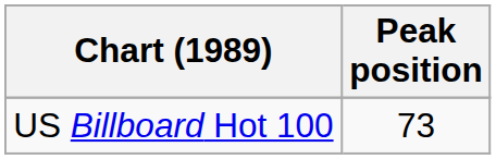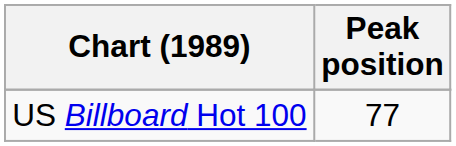US Billboard Hot 100 | Peak position: 73 -> 77
